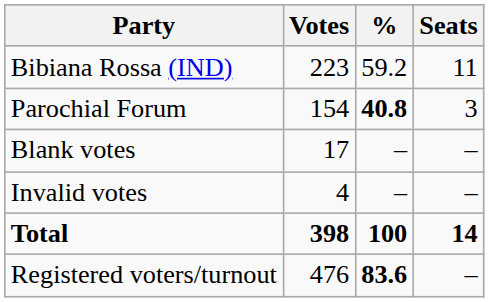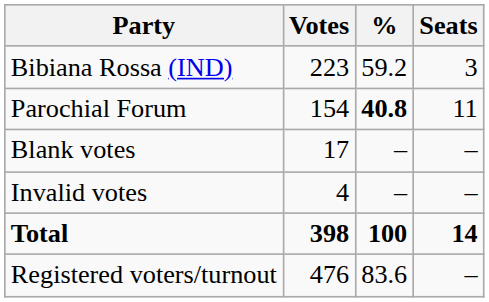Bibiana Rossa (IND) | Seats: 11 -> 3
Parochial Forum | Seats: 3 -> 11
Registered voters/turnout | %: bold -> normal
